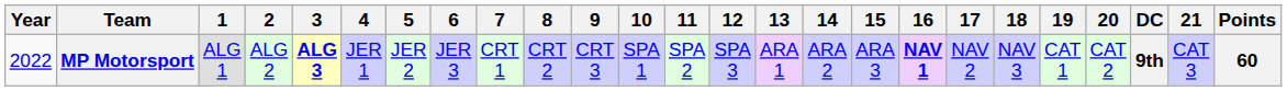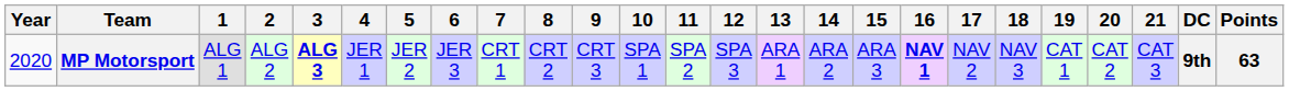columns swapped: 21 <-> DC
MP Motorsport | Year: 2022 -> 2020
MP Motorsport | Points: 60 -> 63
